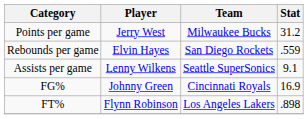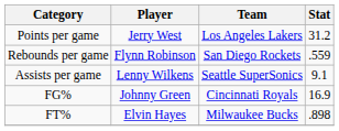Points per game | Team: Milwaukee Bucks -> Los Angeles Lakers
Rebounds per game | Player: Elvin Hayes -> Flynn Robinson
FT% | Player: Flynn Robinson -> Elvin Hayes
FT% | Team: Los Angeles Lakers -> Milwaukee Bucks
